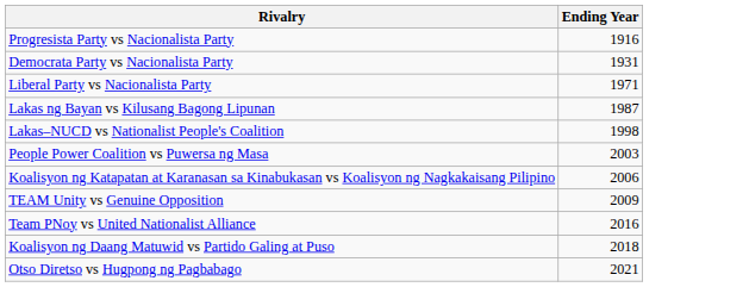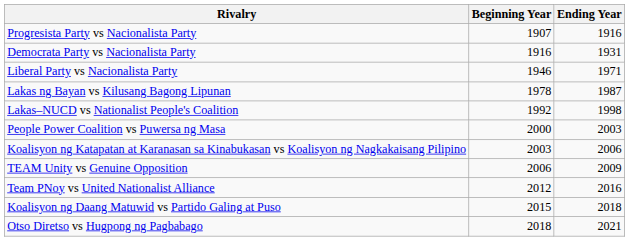+ column: Beginning Year | 1907 | 1916 | 1946 | 1978 | 1992 | 2000 | 2003 | 2006 | 2012 | 2015 | 2018
